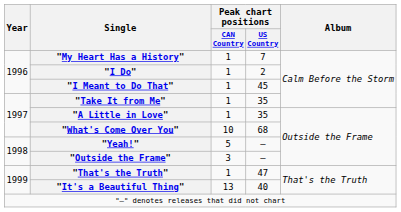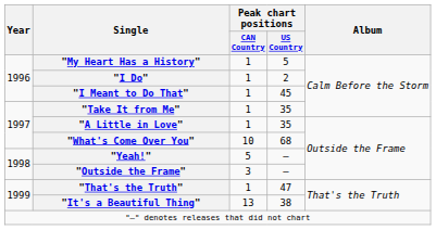"My Heart Has a History" | Peak chart positions / US Country: 7 -> 5
"It's a Beautiful Thing" | Peak chart positions / US Country: 40 -> 38
